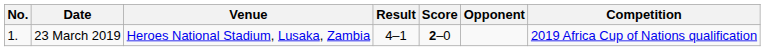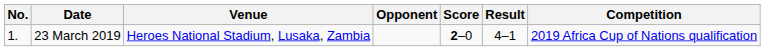columns swapped: Opponent <-> Result
